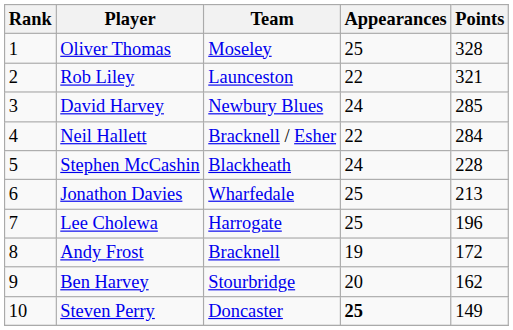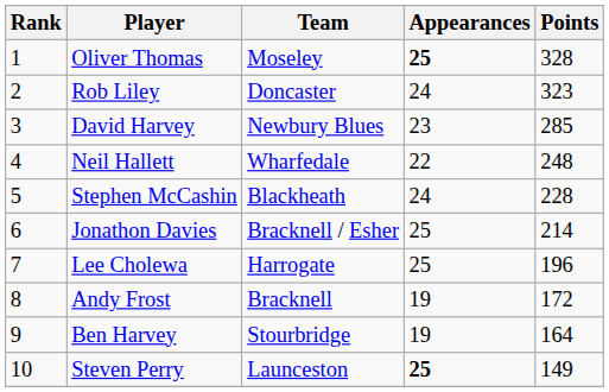Oliver Thomas | Appearances: normal -> bold
Rob Liley | Team: Launceston -> Doncaster
Rob Liley | Appearances: 22 -> 24
Rob Liley | Points: 321 -> 323
David Harvey | Appearances: 24 -> 23
Neil Hallett | Team: Bracknell / Esher -> Wharfedale
Neil Hallett | Points: 284 -> 248
Jonathon Davies | Team: Wharfedale -> Bracknell / Esher
Jonathon Davies | Points: 213 -> 214
Ben Harvey | Appearances: 20 -> 19
Ben Harvey | Points: 162 -> 164
Steven Perry | Team: Doncaster -> Launceston
